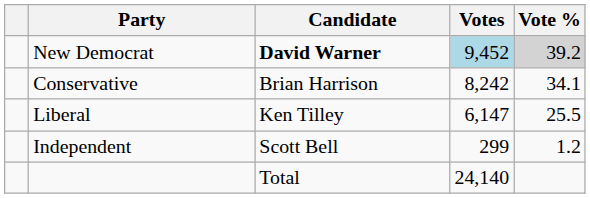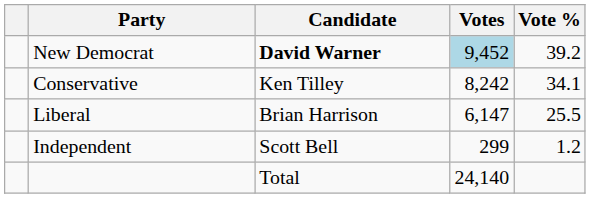New Democrat | Vote %: lightgrey background -> no background
Conservative | Candidate: Brian Harrison -> Ken Tilley
Liberal | Candidate: Ken Tilley -> Brian Harrison
